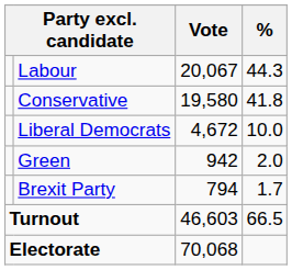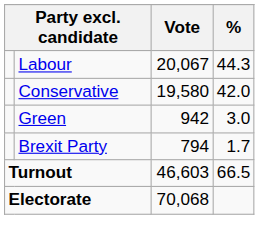Conservative | %: 41.8 -> 42.0
- row: Liberal Democrats | 4,672 | 10.0
Green | %: 2.0 -> 3.0
